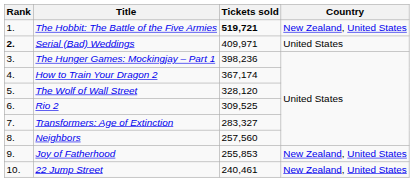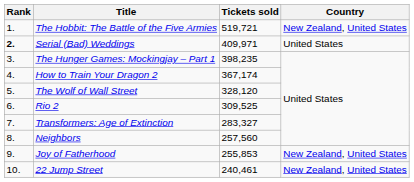The Hobbit: The Battle of the Five Armies | Tickets sold: bold -> normal
The Hunger Games: Mockingjay – Part 1 | Tickets sold: 398,236 -> 398,235
